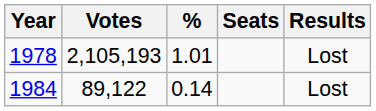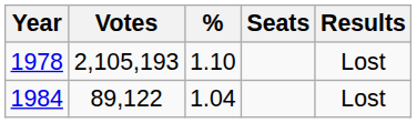1978 | %: 1.01 -> 1.10
1984 | %: 0.14 -> 1.04
